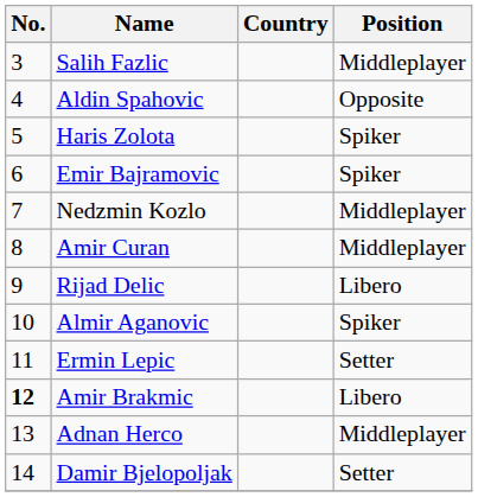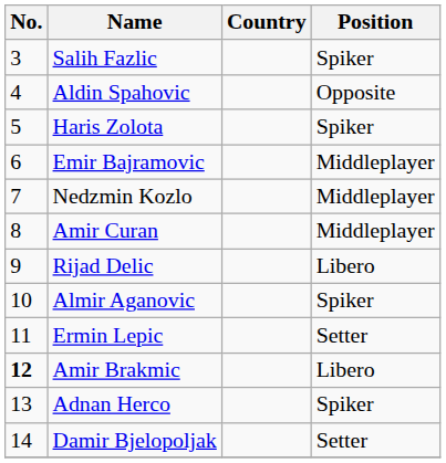Salih Fazlic | Position: Middleplayer -> Spiker
Emir Bajramovic | Position: Spiker -> Middleplayer
Adnan Herco | Position: Middleplayer -> Spiker
